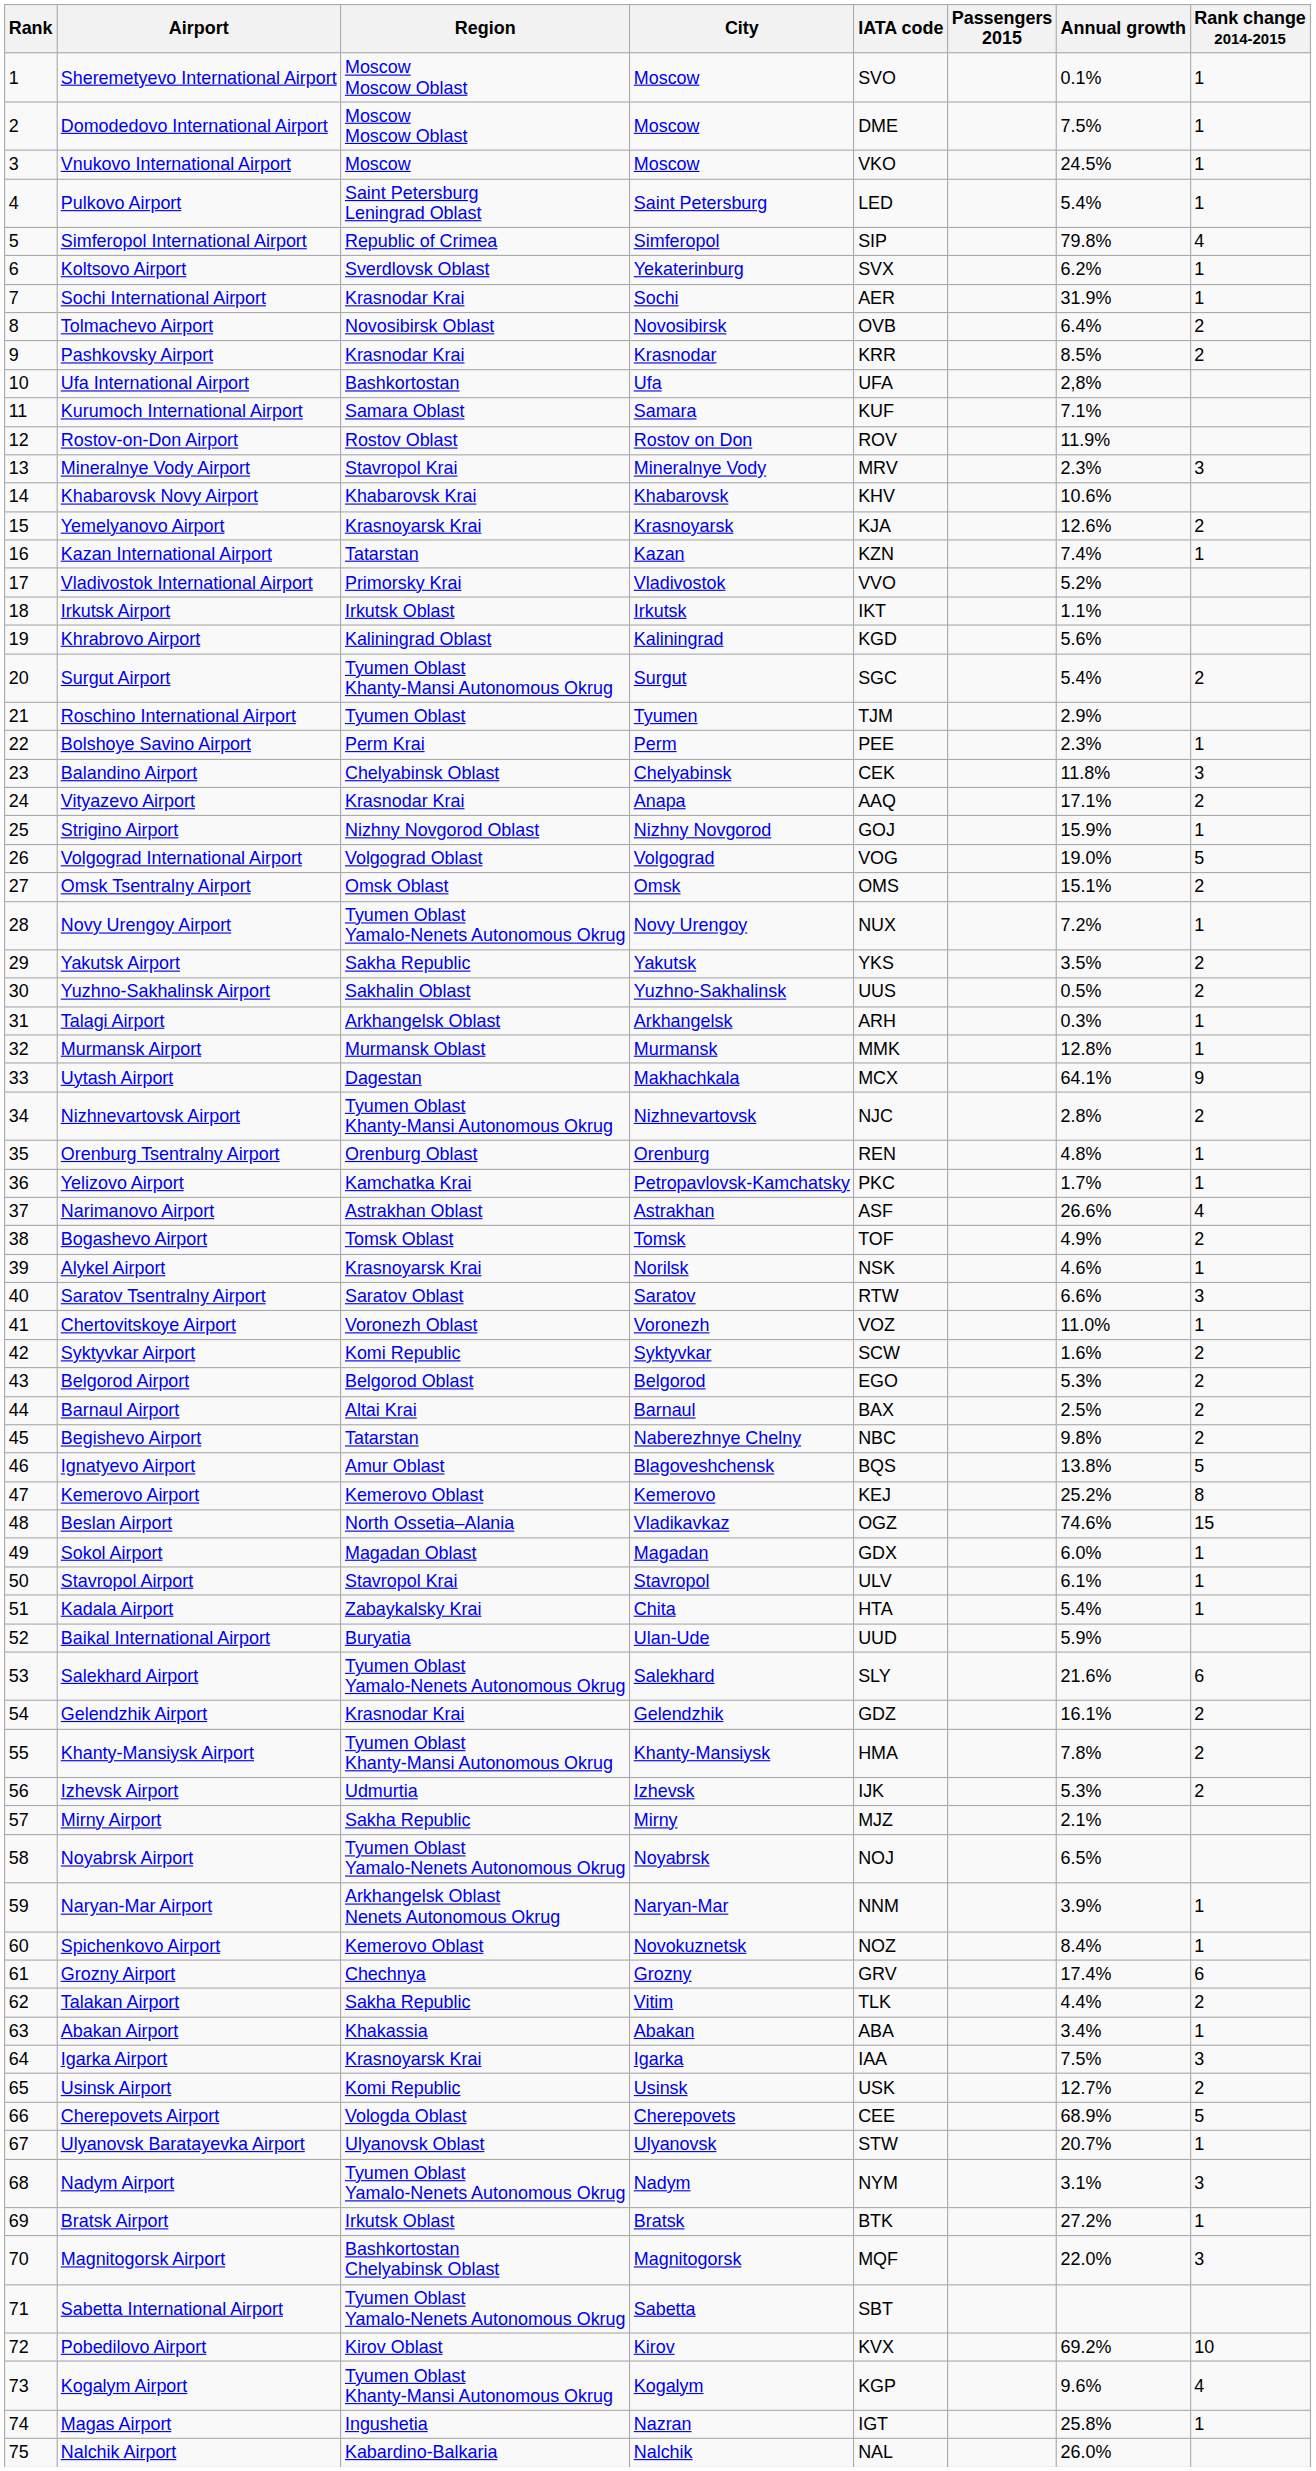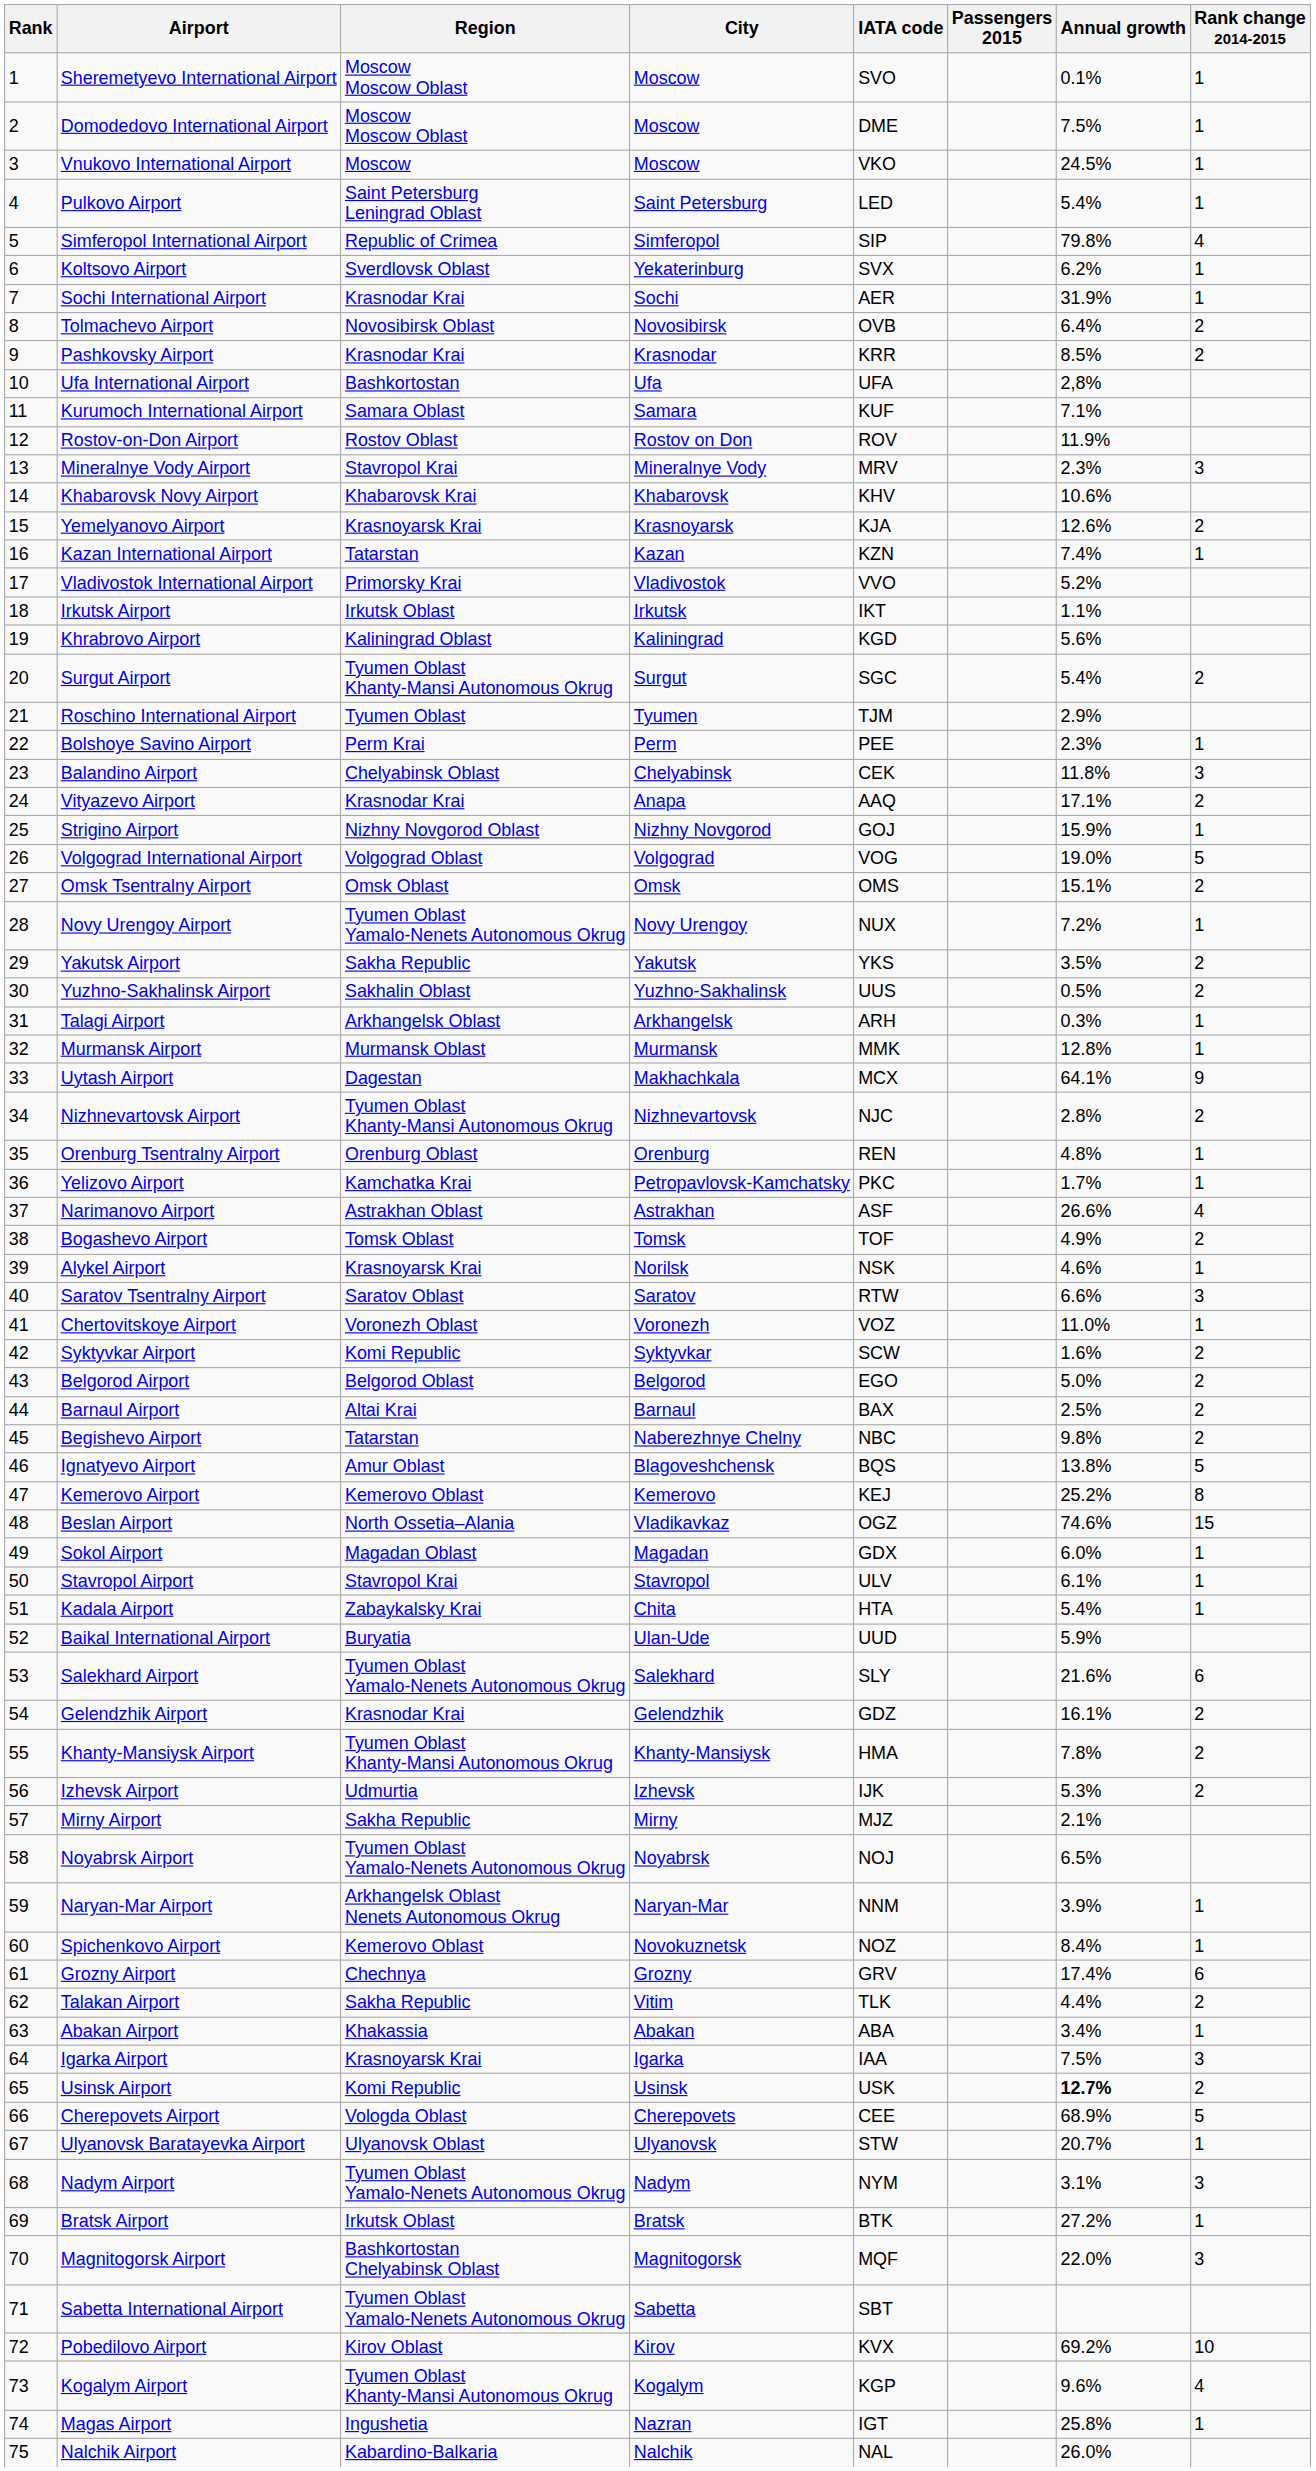Belgorod Airport | Annual growth: 5.3% -> 5.0%
Usinsk Airport | Annual growth: normal -> bold
